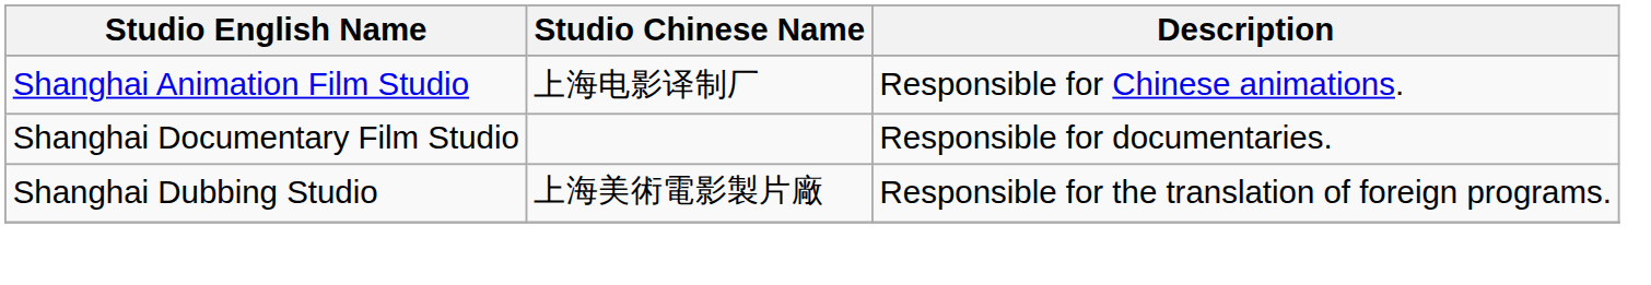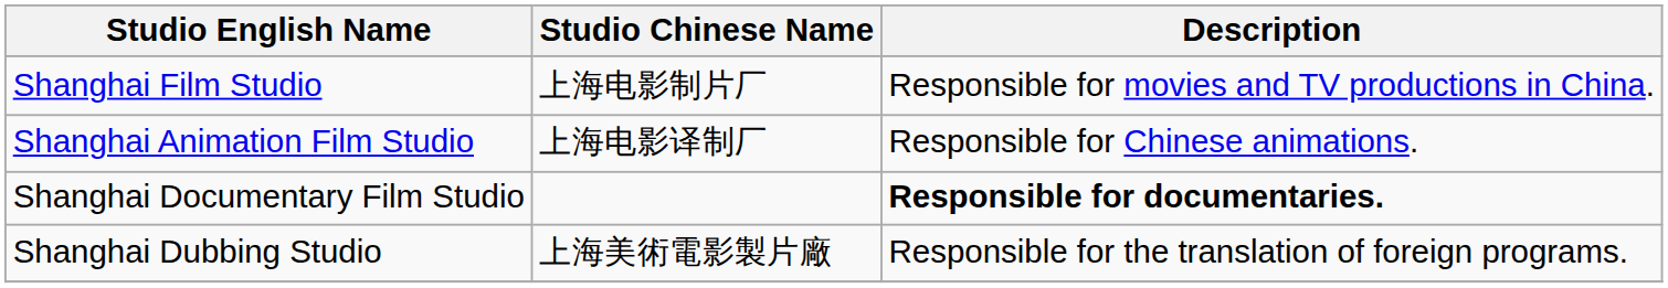+ row: Shanghai Film Studio | 上海电影制片厂 | Responsible for movies and TV productions in China.
Shanghai Documentary Film Studio | Description: normal -> bold
